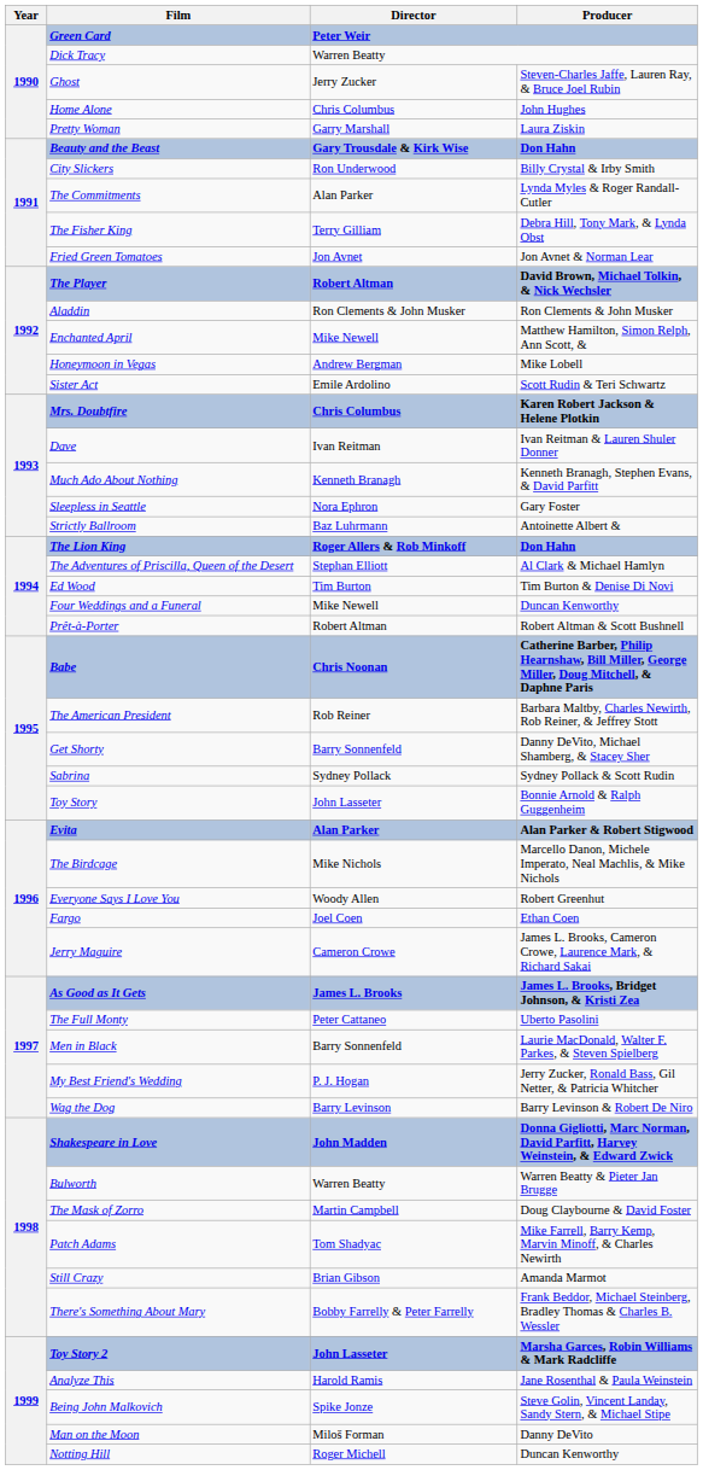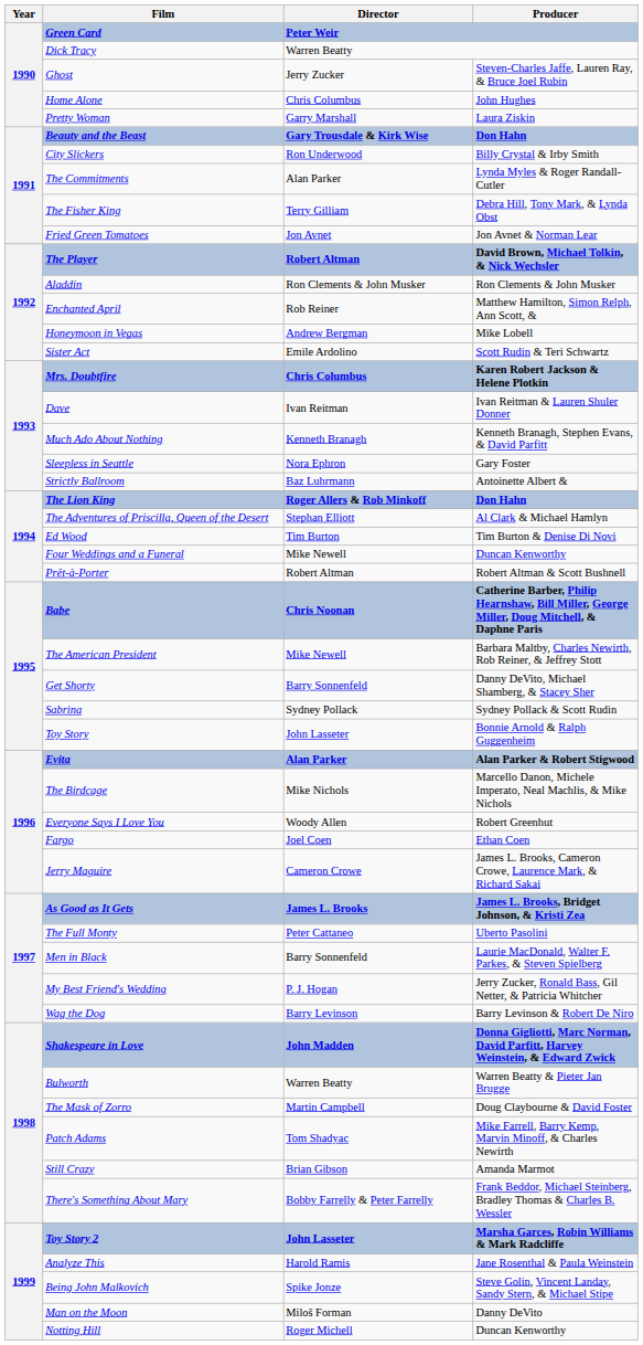Enchanted April | Director: Mike Newell -> Rob Reiner
The American President | Director: Rob Reiner -> Mike Newell
